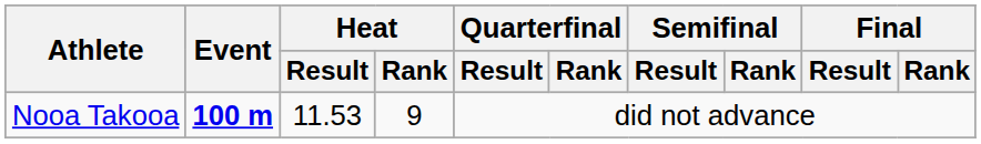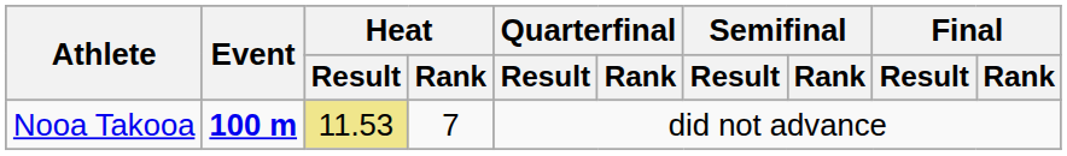Nooa Takooa | Heat / Result: no background -> khaki background
Nooa Takooa | Heat / Rank: 9 -> 7
